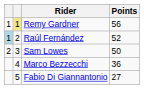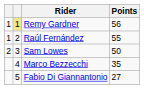Raúl Fernández | column 1: lightblue background -> no background
Raúl Fernández | Points: 52 -> 55
Marco Bezzecchi | Points: 36 -> 35
